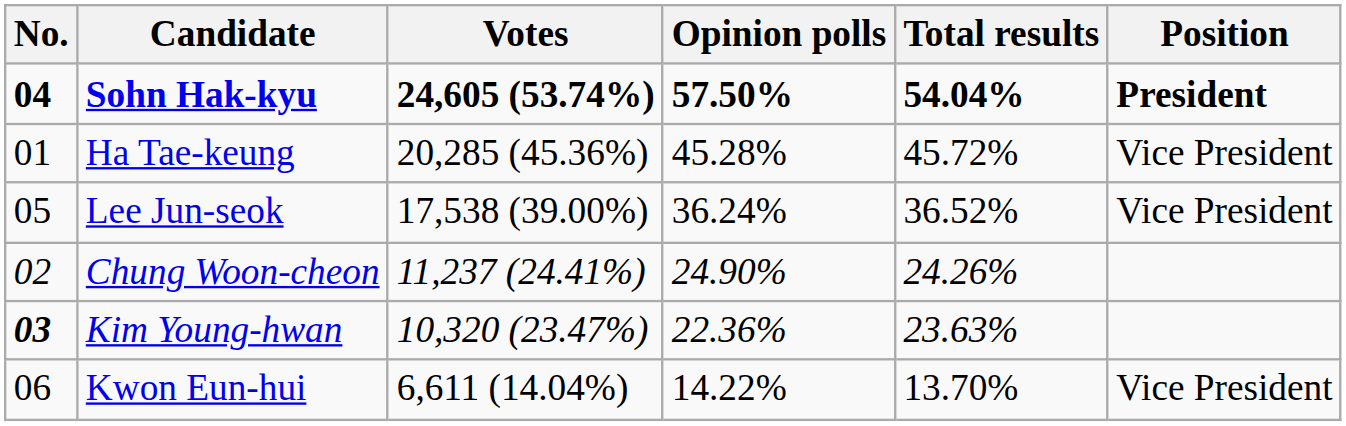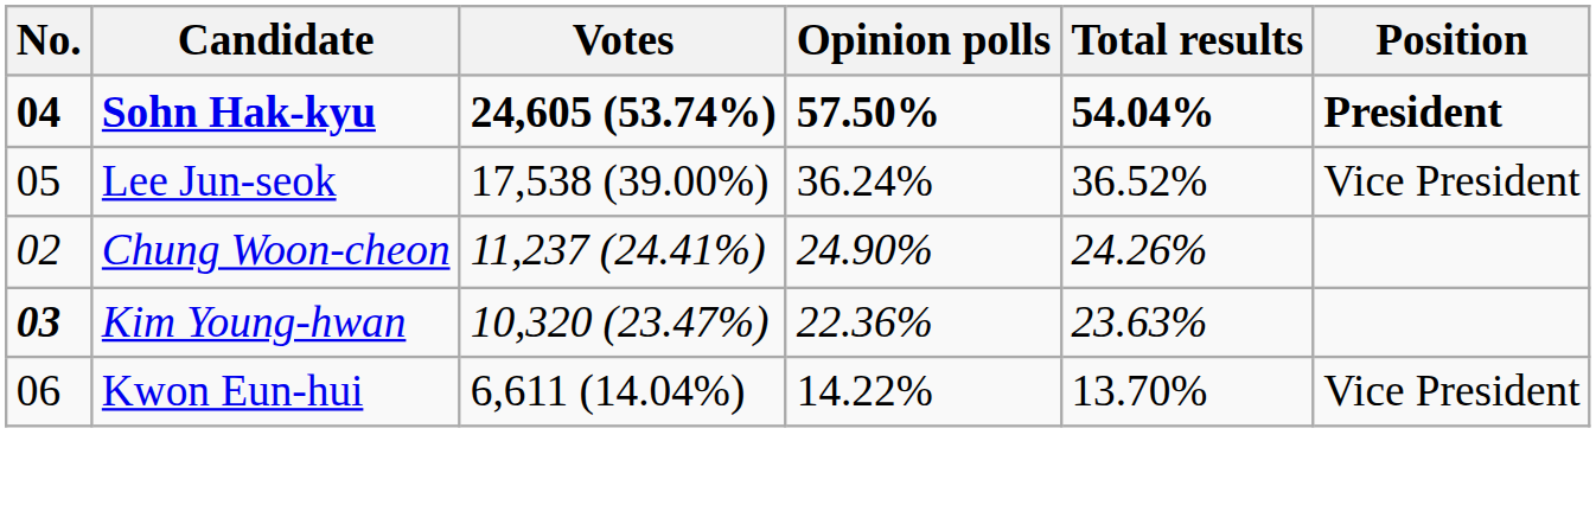- row: 01 | Ha Tae-keung | 20,285 (45.36%) | 45.28% | 45.72% | Vice President
